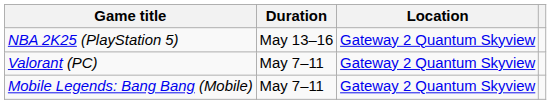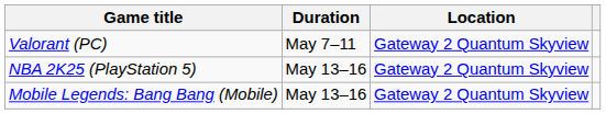rows swapped: Valorant (PC) <-> NBA 2K25 (PlayStation 5)
Mobile Legends: Bang Bang (Mobile) | Duration: May 7–11 -> May 13–16
